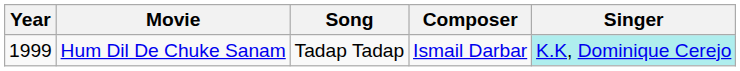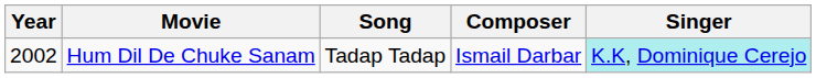Hum Dil De Chuke Sanam | Year: 1999 -> 2002
